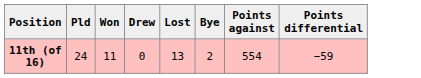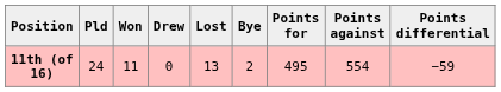+ column: Points for | 495
